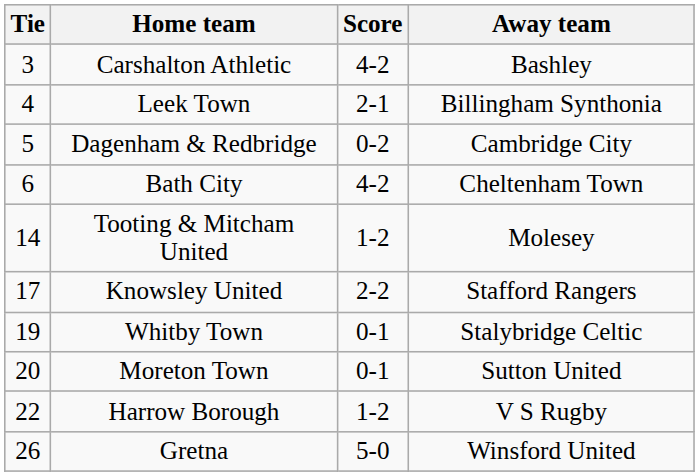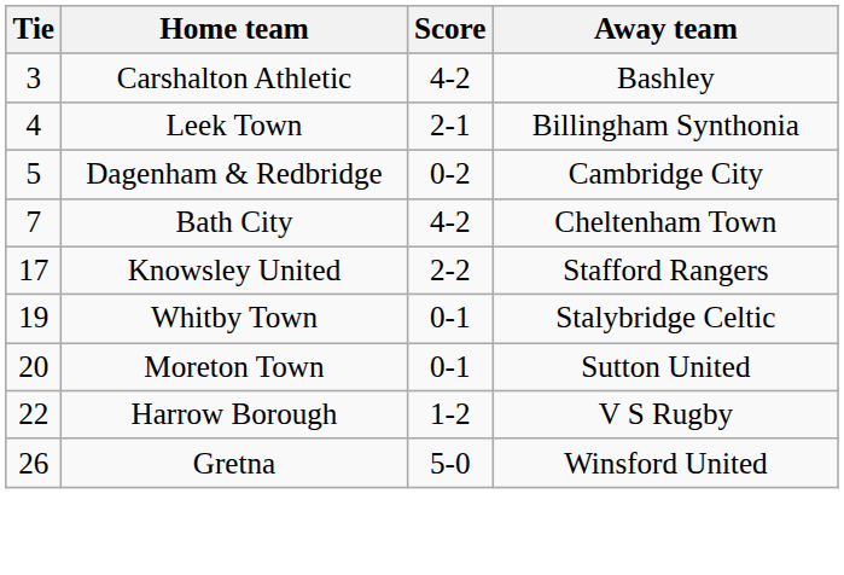Bath City | Tie: 6 -> 7
- row: 14 | Tooting & Mitcham United | 1-2 | Molesey
